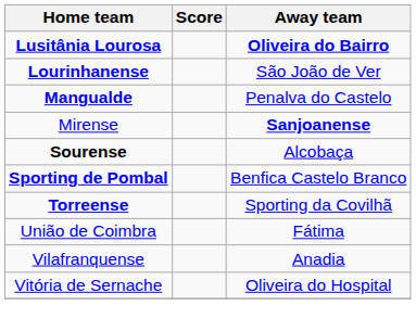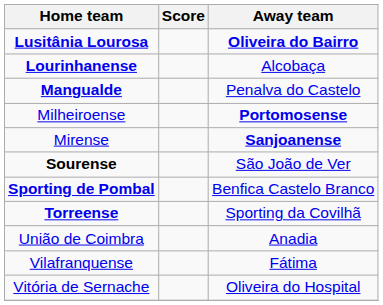Lourinhanense | Away team: São João de Ver -> Alcobaça
+ row: Milheiroense | Portomosense
Sourense | Away team: Alcobaça -> São João de Ver
União de Coimbra | Away team: Fátima -> Anadia
Vilafranquense | Away team: Anadia -> Fátima
